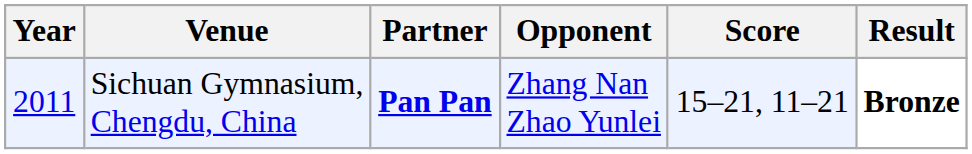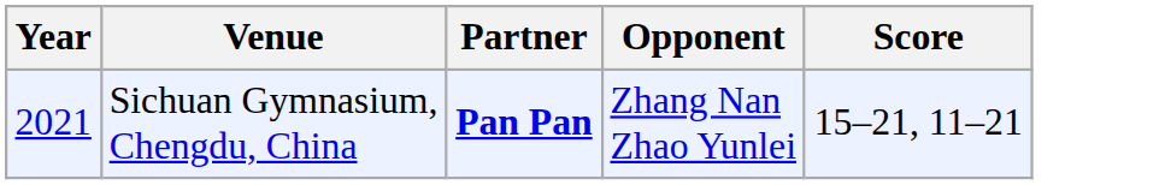- column: Result | Bronze
Sichuan Gymnasium, Chengdu, China | Year: 2011 -> 2021
